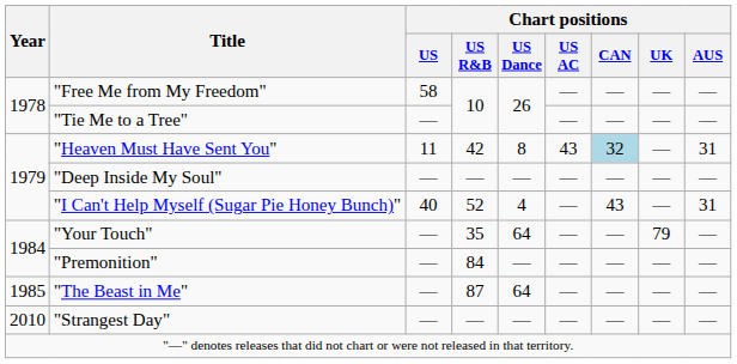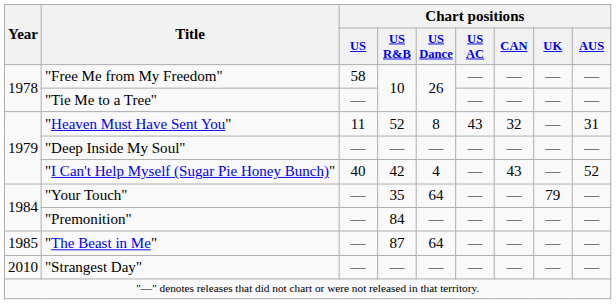"Heaven Must Have Sent You" | Chart positions / US R&B: 42 -> 52
"Heaven Must Have Sent You" | Chart positions / CAN: lightblue background -> no background
"I Can't Help Myself (Sugar Pie Honey Bunch)" | Chart positions / US R&B: 52 -> 42
"I Can't Help Myself (Sugar Pie Honey Bunch)" | Chart positions / AUS: 31 -> 52
